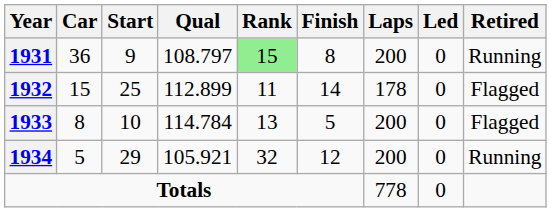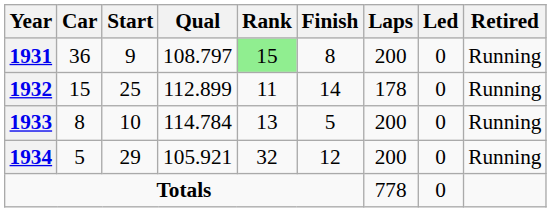1932 | Retired: Flagged -> Running
1933 | Retired: Flagged -> Running
